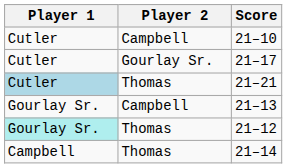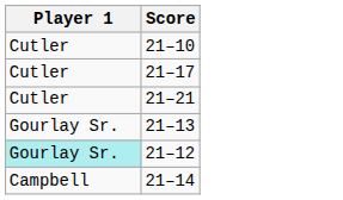- column: Player 2 | Campbell | Gourlay Sr. | Thomas | Campbell | Thomas | Thomas
21–21 | Player 1: lightblue background -> no background
